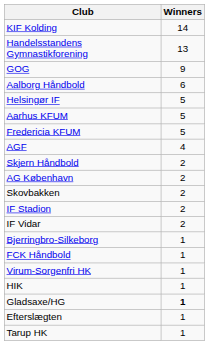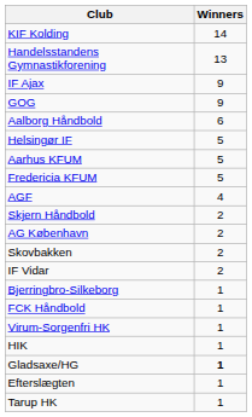+ row: IF Ajax | 9
- row: IF Stadion | 2
